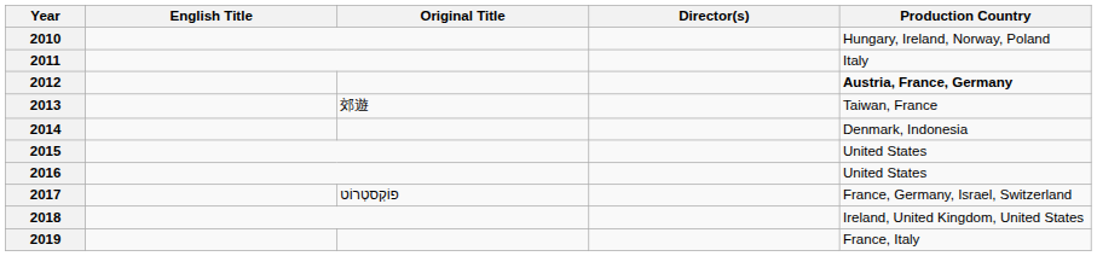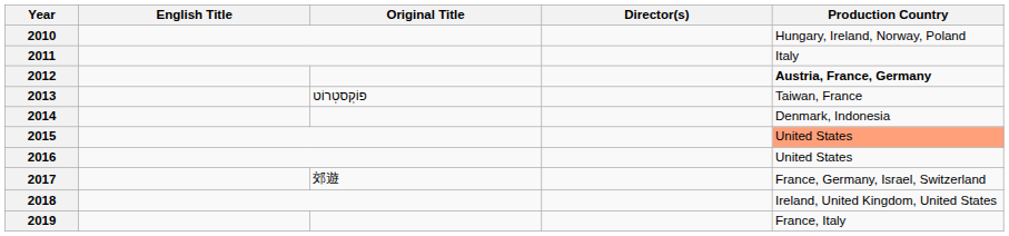2013 | Original Title: 郊遊 -> פוֹקְסטְרוֹט
2015 | Production Country: no background -> lightsalmon background
2017 | Original Title: פוֹקְסטְרוֹט -> 郊遊
